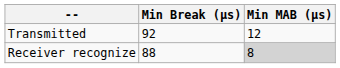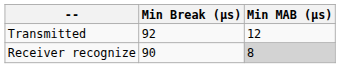Receiver recognize | Min Break (μs): 88 -> 90
